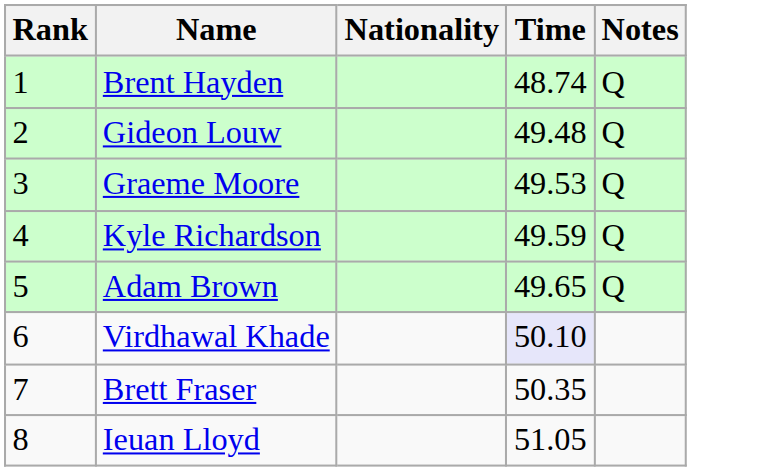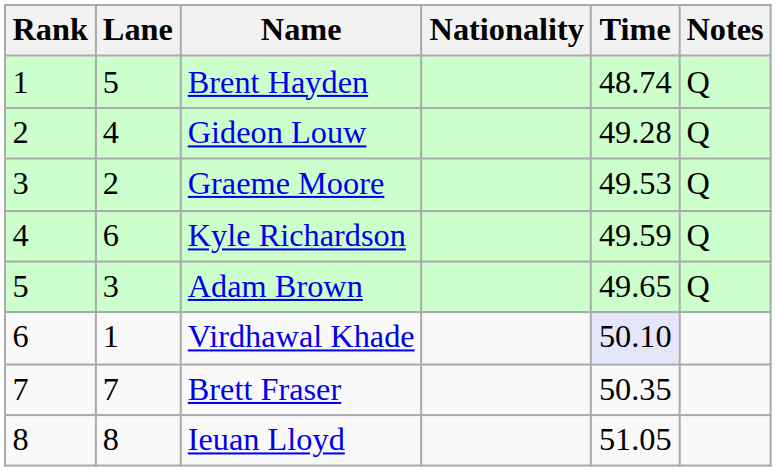+ column: Lane | 5 | 4 | 2 | 6 | 3 | 1 | 7 | 8
Gideon Louw | Time: 49.48 -> 49.28
